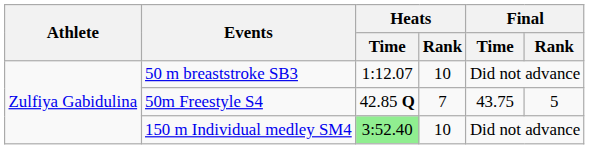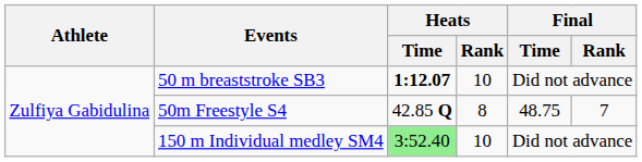50 m breaststroke SB3 | Heats / Time: normal -> bold
50m Freestyle S4 | Heats / Rank: 7 -> 8
50m Freestyle S4 | Final / Time: 43.75 -> 48.75
50m Freestyle S4 | Final / Rank: 5 -> 7
